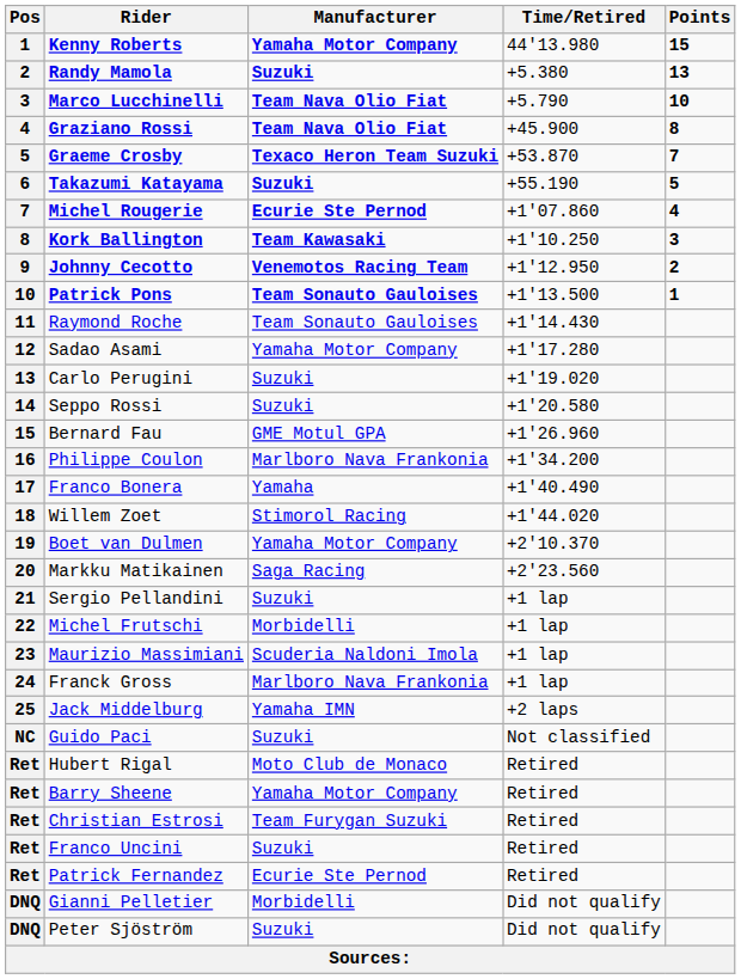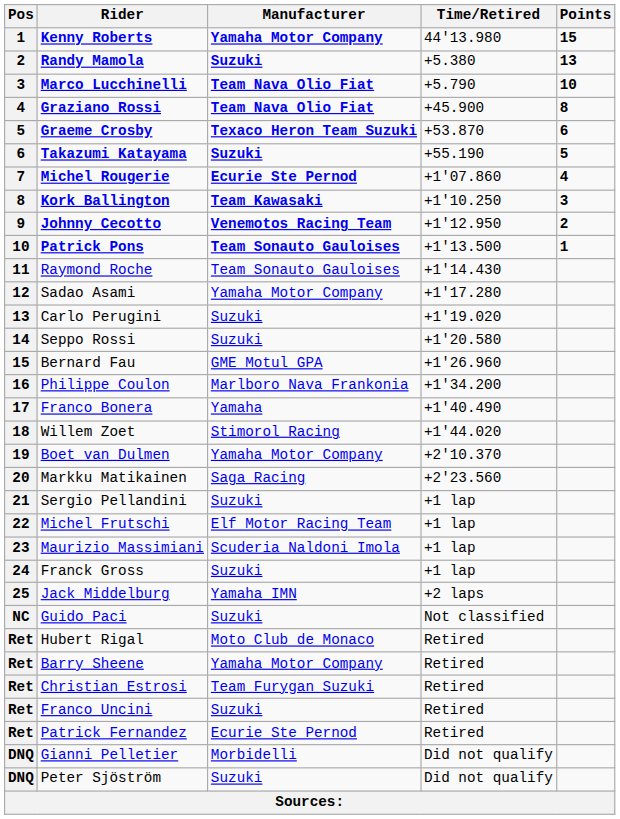Graeme Crosby | Points: 7 -> 6
Michel Frutschi | Manufacturer: Morbidelli -> Elf Motor Racing Team
Franck Gross | Manufacturer: Marlboro Nava Frankonia -> Suzuki
